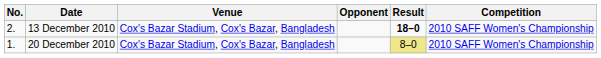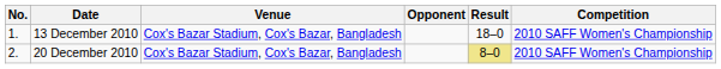13 December 2010 | No.: 2. -> 1.
13 December 2010 | Result: bold -> normal
20 December 2010 | No.: 1. -> 2.
